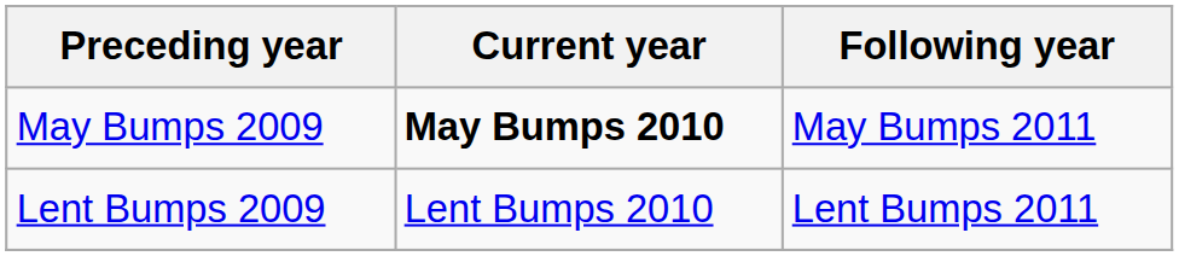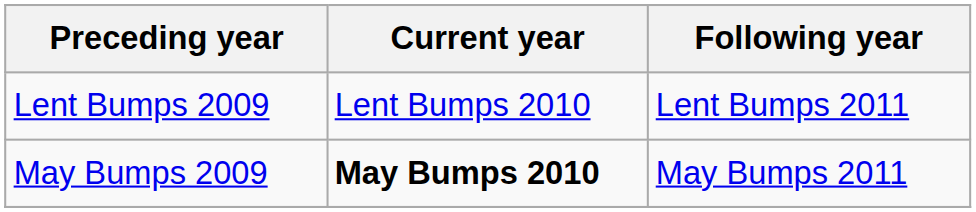rows swapped: May Bumps 2009 <-> Lent Bumps 2009
